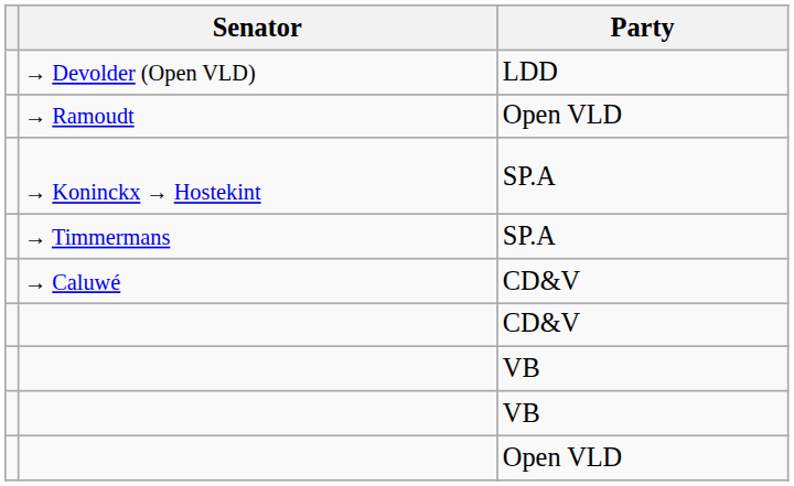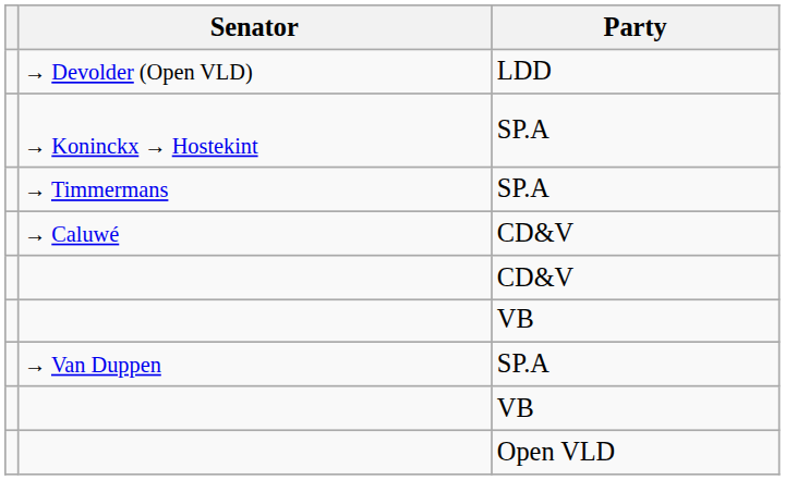- row: → Ramoudt | Open VLD
+ row: → Van Duppen | SP.A
